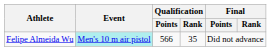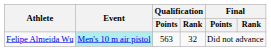Felipe Almeida Wu | Qualification / Points: 566 -> 563
Felipe Almeida Wu | Qualification / Rank: 35 -> 32
